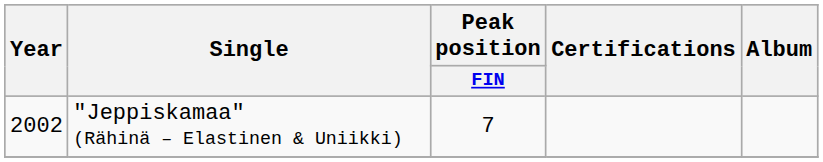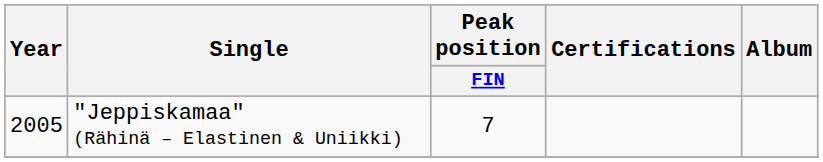"Jeppiskamaa" (Rähinä – Elastinen & Uniikki) | Year: 2002 -> 2005
